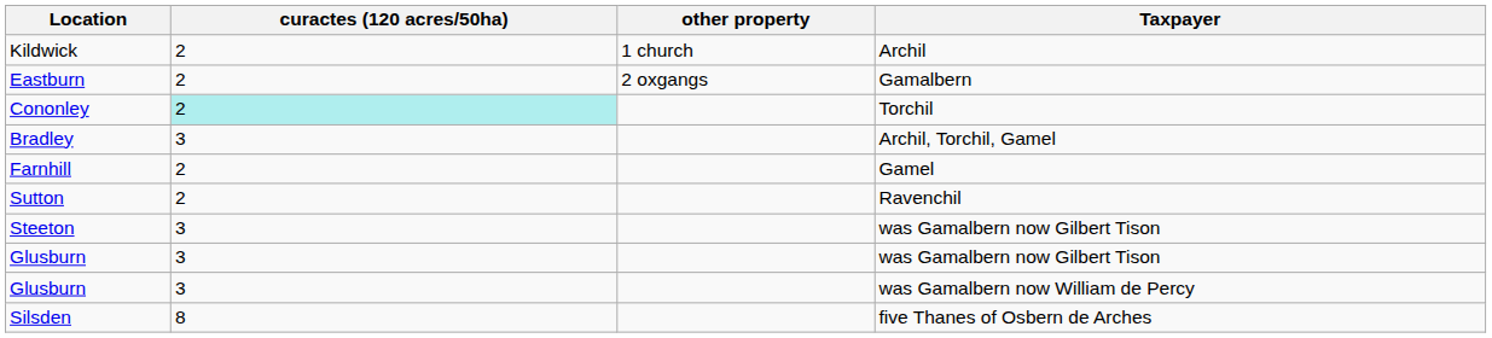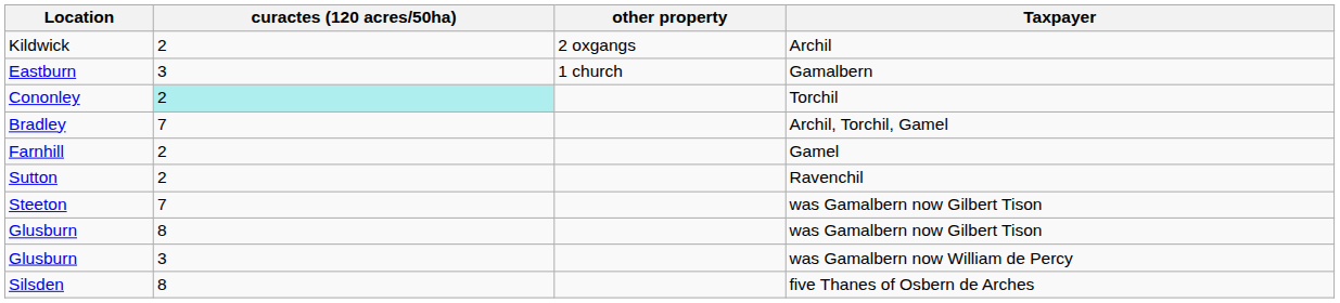Kildwick | other property: 1 church -> 2 oxgangs
Eastburn | curactes (120 acres/50ha): 2 -> 3
Eastburn | other property: 2 oxgangs -> 1 church
Bradley | curactes (120 acres/50ha): 3 -> 7
Steeton | curactes (120 acres/50ha): 3 -> 7
Glusburn / was Gamalbern now Gilbert Tison | curactes (120 acres/50ha): 3 -> 8
